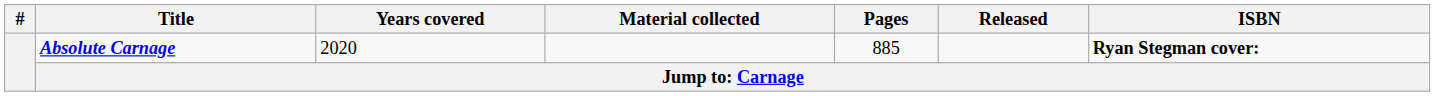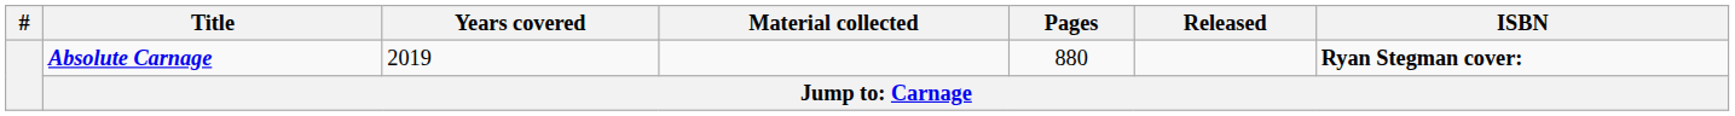Absolute Carnage | Years covered: 2020 -> 2019
Absolute Carnage | Pages: 885 -> 880
